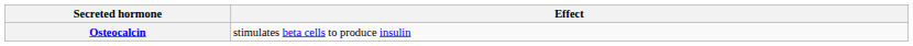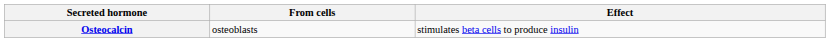+ column: From cells | osteoblasts
